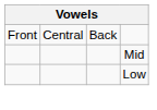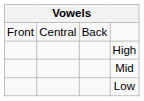+ row: High
